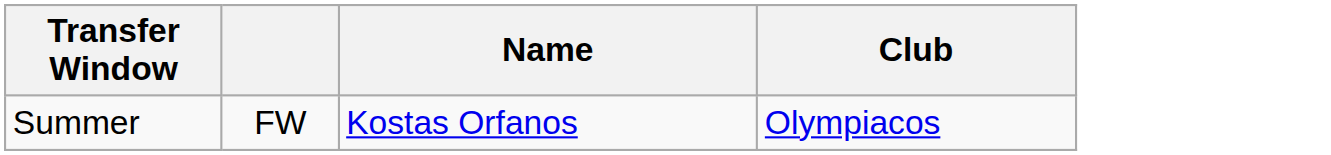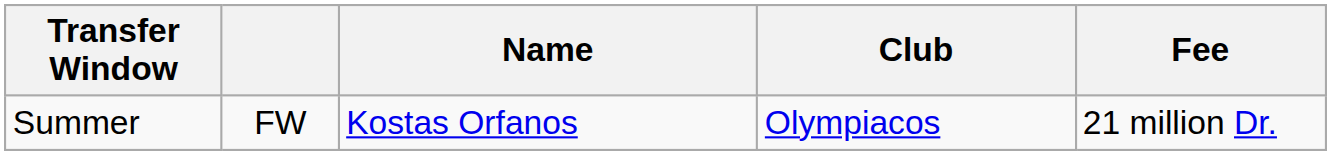+ column: Fee | 21 million Dr.
